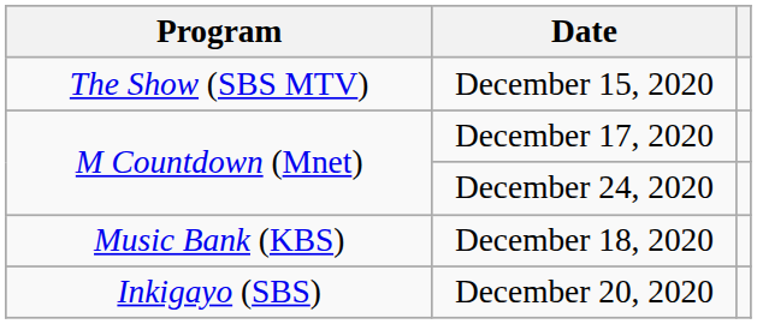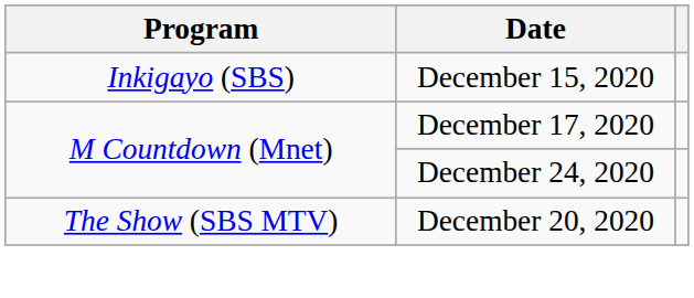December 15, 2020 | Program: The Show (SBS MTV) -> Inkigayo (SBS)
- row: Music Bank (KBS) | December 18, 2020
December 20, 2020 | Program: Inkigayo (SBS) -> The Show (SBS MTV)
